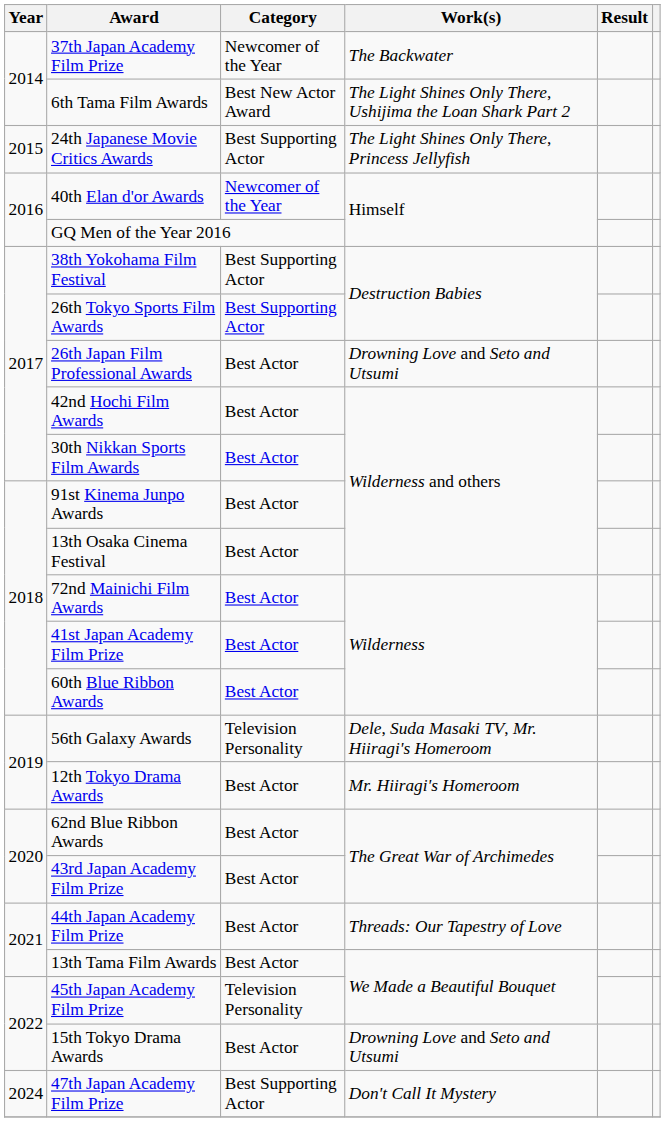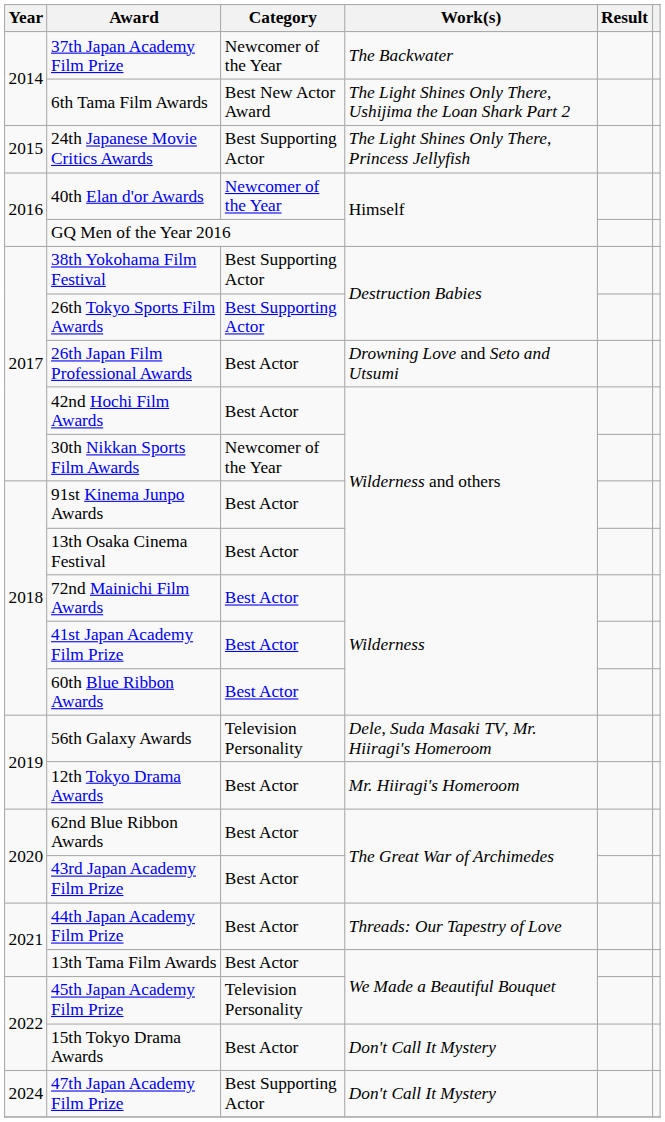30th Nikkan Sports Film Awards | Category: Best Actor -> Newcomer of the Year
15th Tokyo Drama Awards | Work(s): Drowning Love and Seto and Utsumi -> Don't Call It Mystery
